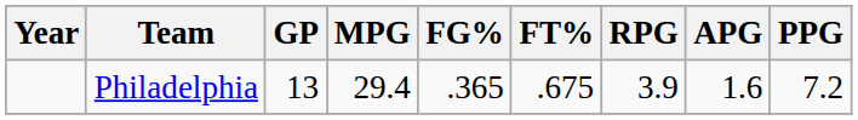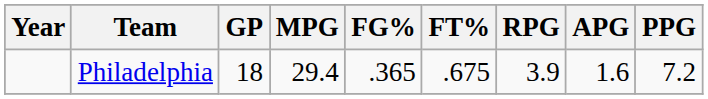Philadelphia | GP: 13 -> 18
